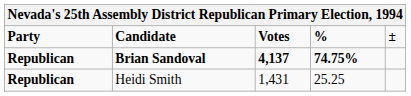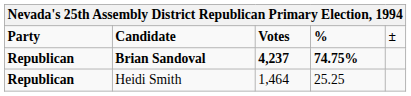Brian Sandoval | Votes: 4,137 -> 4,237
Heidi Smith | Votes: 1,431 -> 1,464
